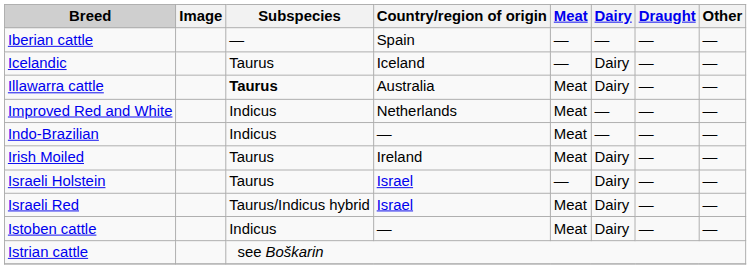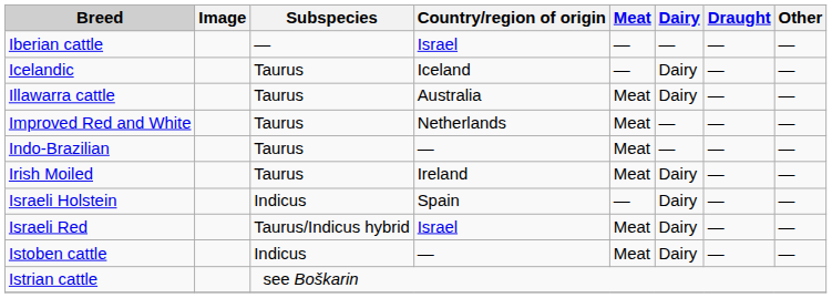Iberian cattle | Country/region of origin: Spain -> Israel
Illawarra cattle | Subspecies: bold -> normal
Improved Red and White | Subspecies: Indicus -> Taurus
Indo-Brazilian | Subspecies: Indicus -> Taurus
Israeli Holstein | Subspecies: Taurus -> Indicus
Israeli Holstein | Country/region of origin: Israel -> Spain
